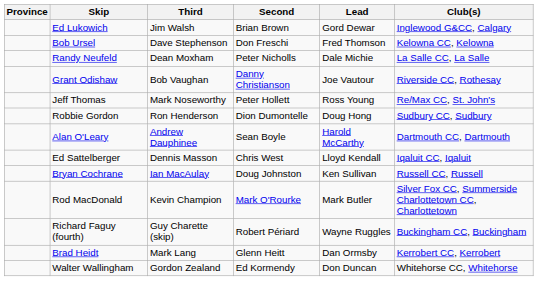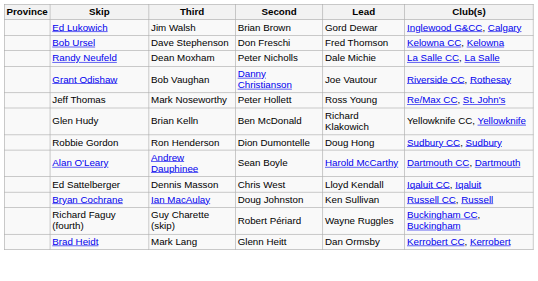+ row: Glen Hudy | Brian Kelln | Ben McDonald | Richard Klakowich | Yellowknife CC, Yellowknife
- row: Rod MacDonald | Kevin Champion | Mark O'Rourke | Mark Butler | Silver Fox CC, Summerside Charlottetown CC, Charlottetown
- row: Walter Wallingham | Gordon Zealand | Ed Kormendy | Don Duncan | Whitehorse CC, Whitehorse
